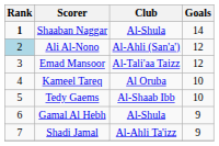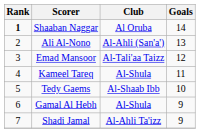Shaaban Naggar | Club: Al-Shula -> Al Oruba
Ali Al-Nono | Rank: lightblue background -> no background
Ali Al-Nono | Goals: 12 -> 13
Kameel Tareq | Club: Al Oruba -> Al-Shula
Kameel Tareq | Goals: 10 -> 11
